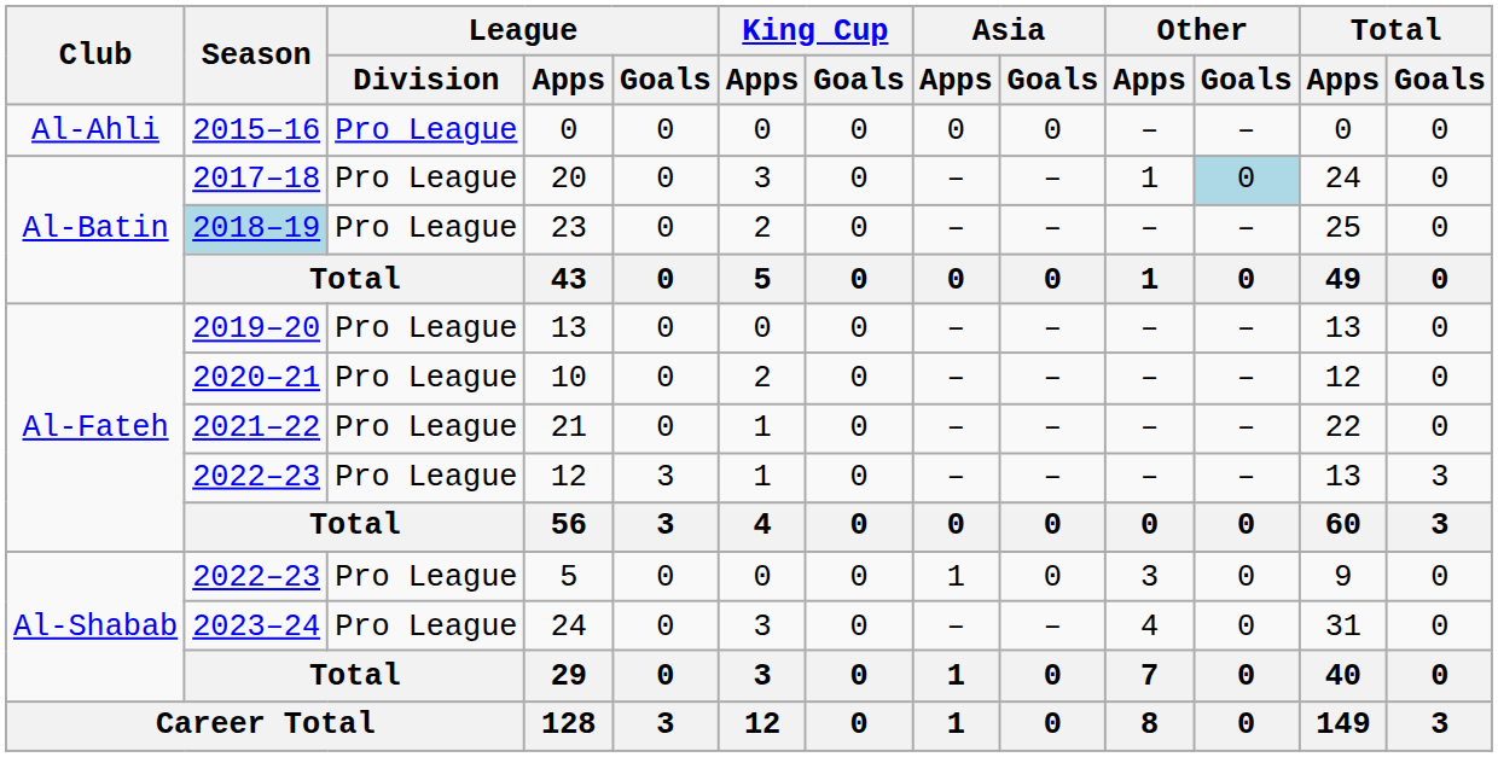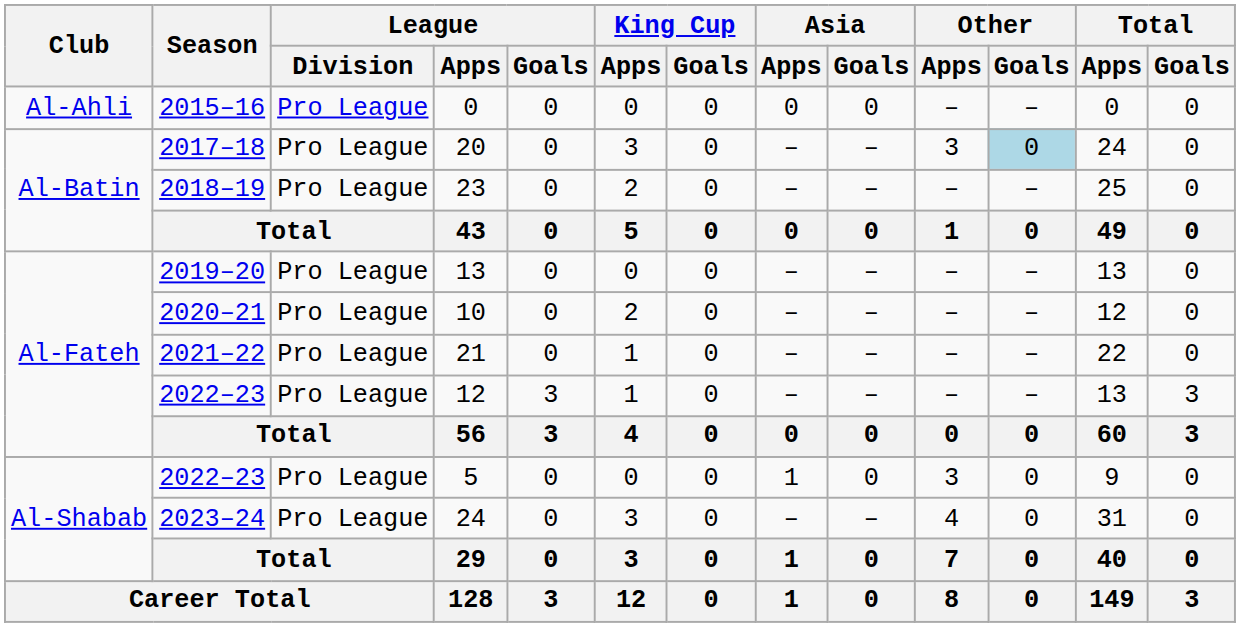20 | Other / Apps: 1 -> 3
23 | Season: lightblue background -> no background
